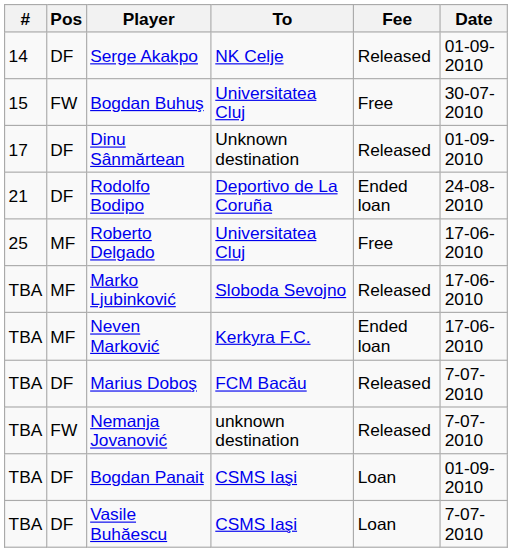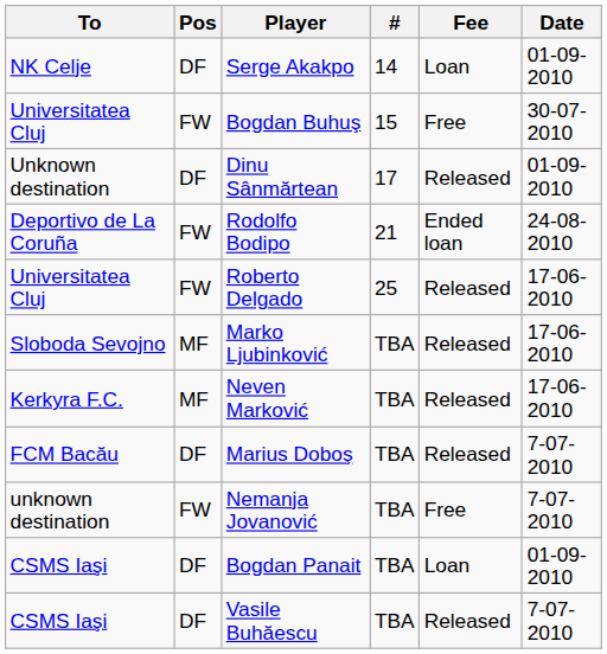columns swapped: # <-> To
Serge Akakpo | Fee: Released -> Loan
Rodolfo Bodipo | Pos: DF -> FW
Roberto Delgado | Pos: MF -> FW
Roberto Delgado | Fee: Free -> Released
Neven Marković | Fee: Ended loan -> Released
Nemanja Jovanović | Fee: Released -> Free
Vasile Buhăescu | Fee: Loan -> Released
